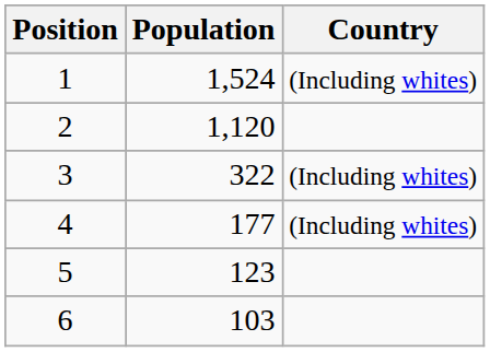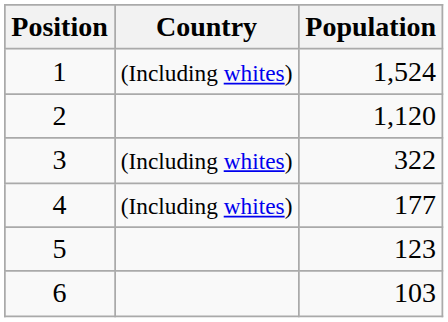columns swapped: Country <-> Population
